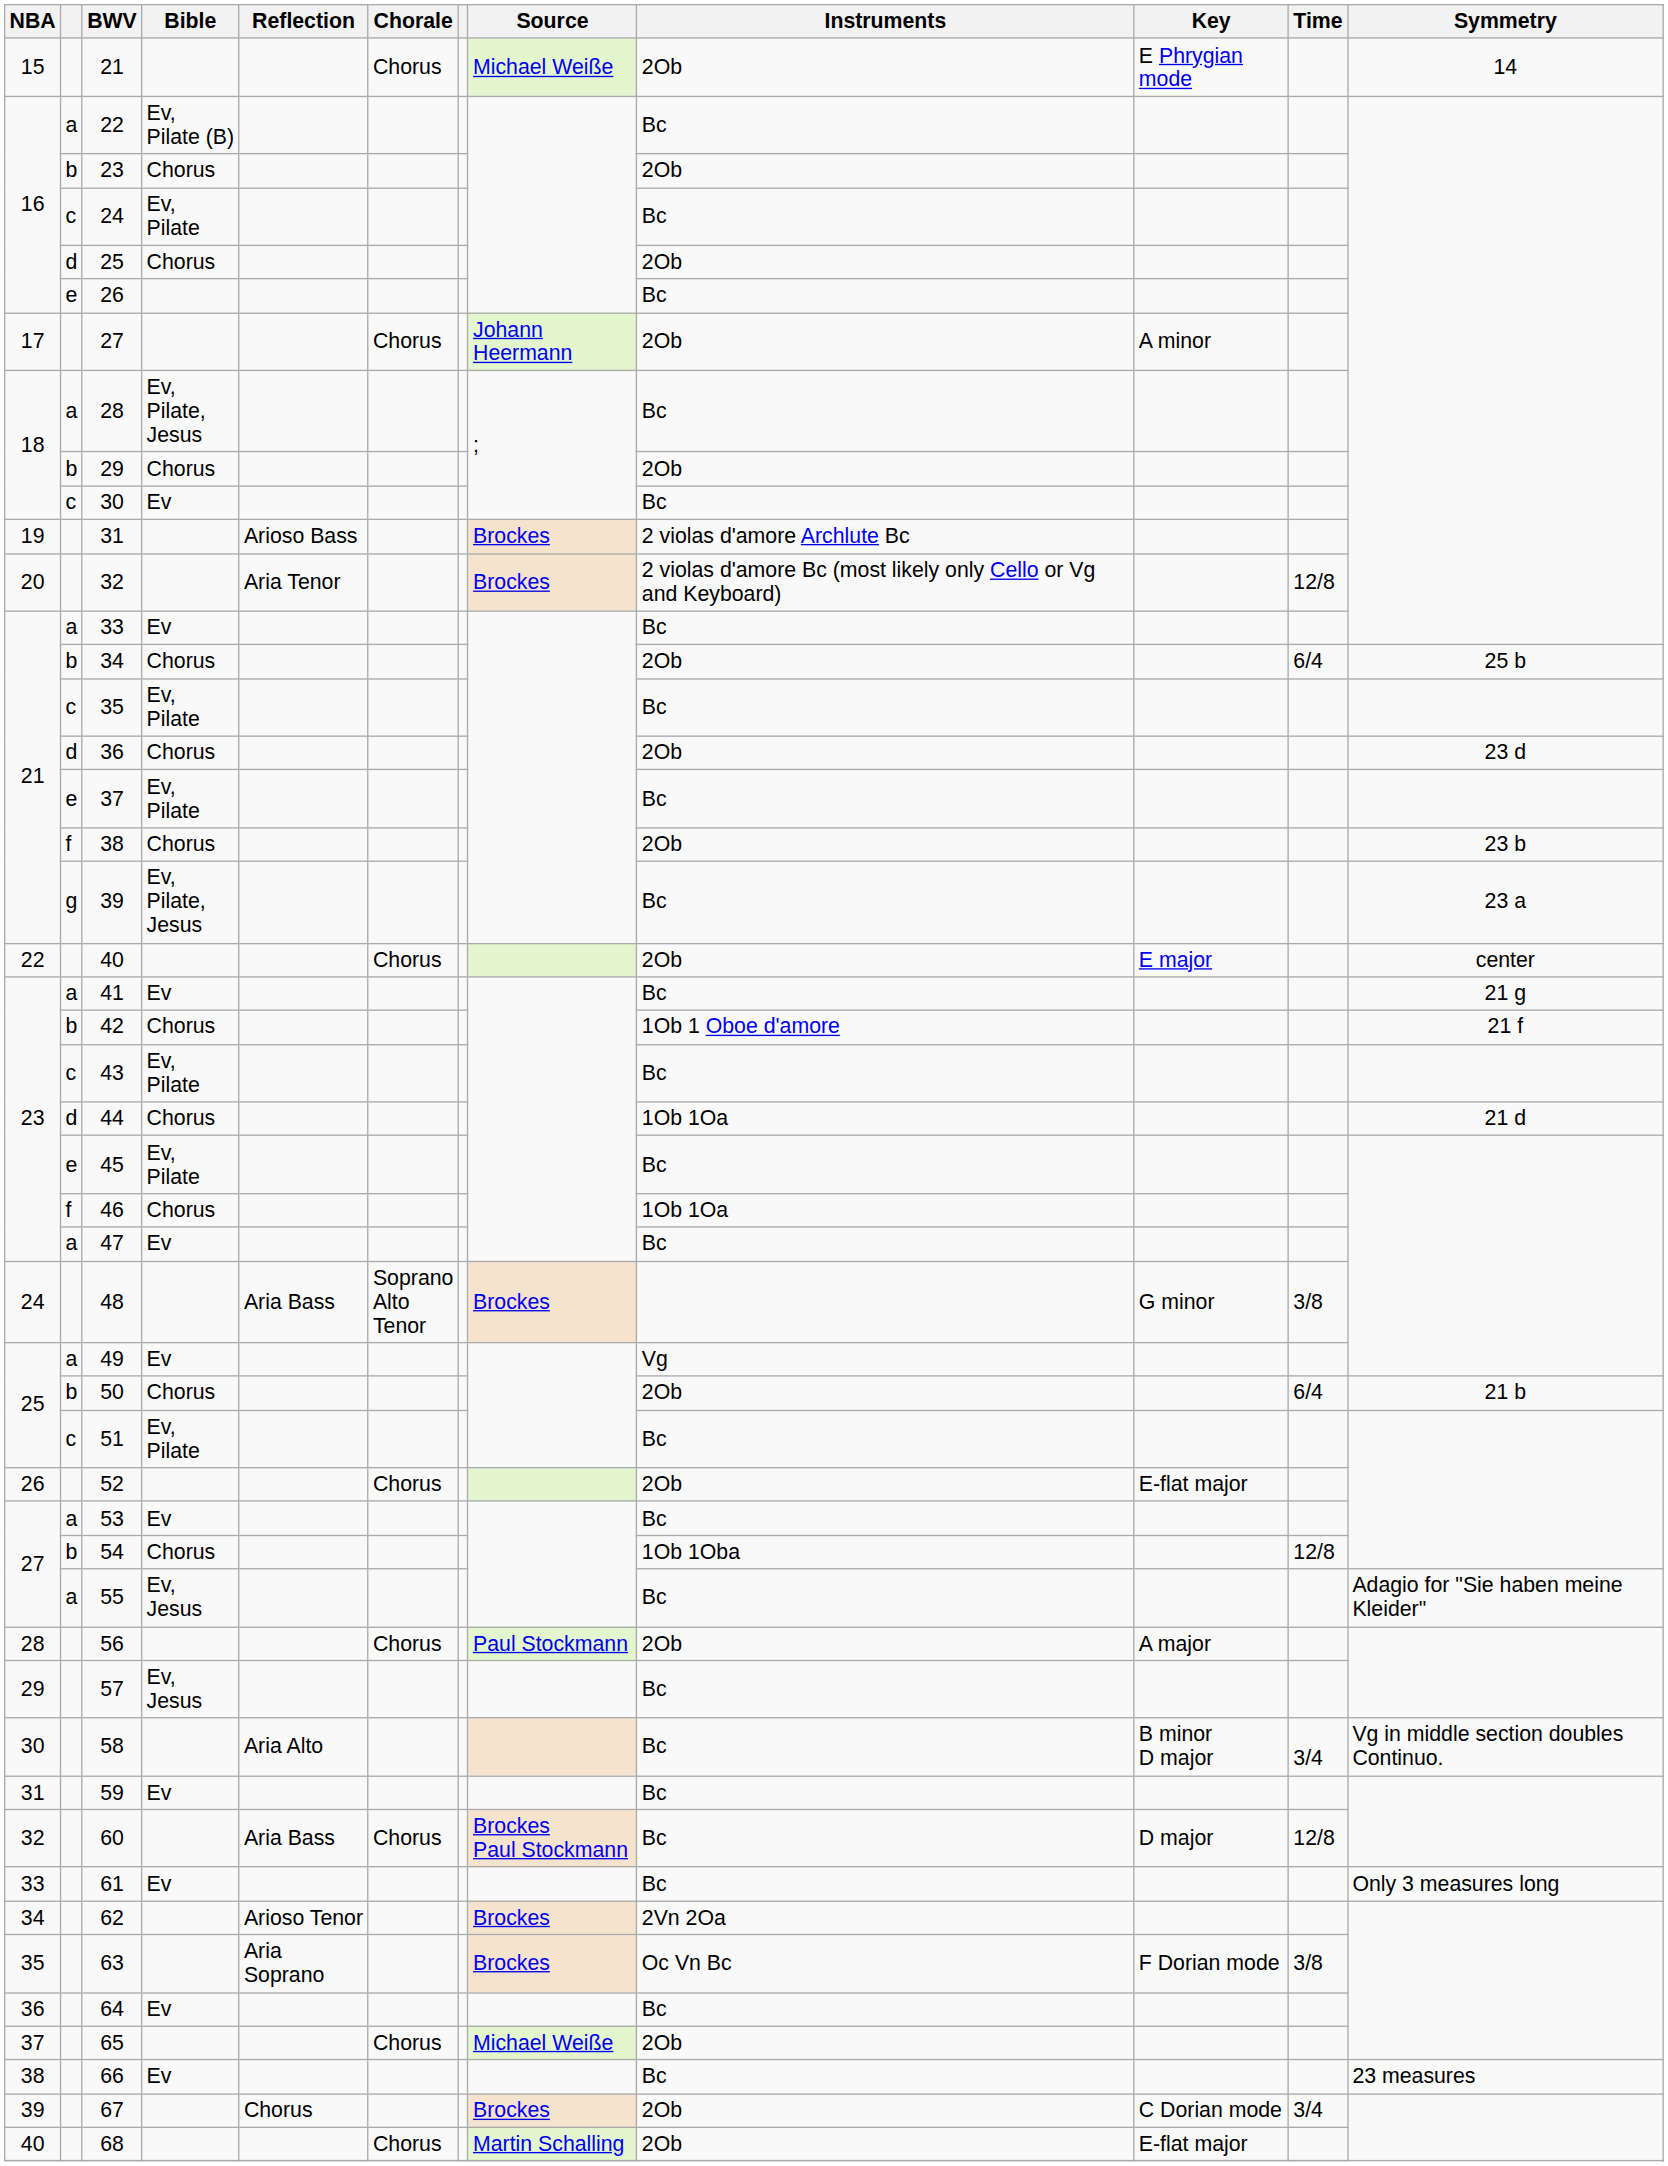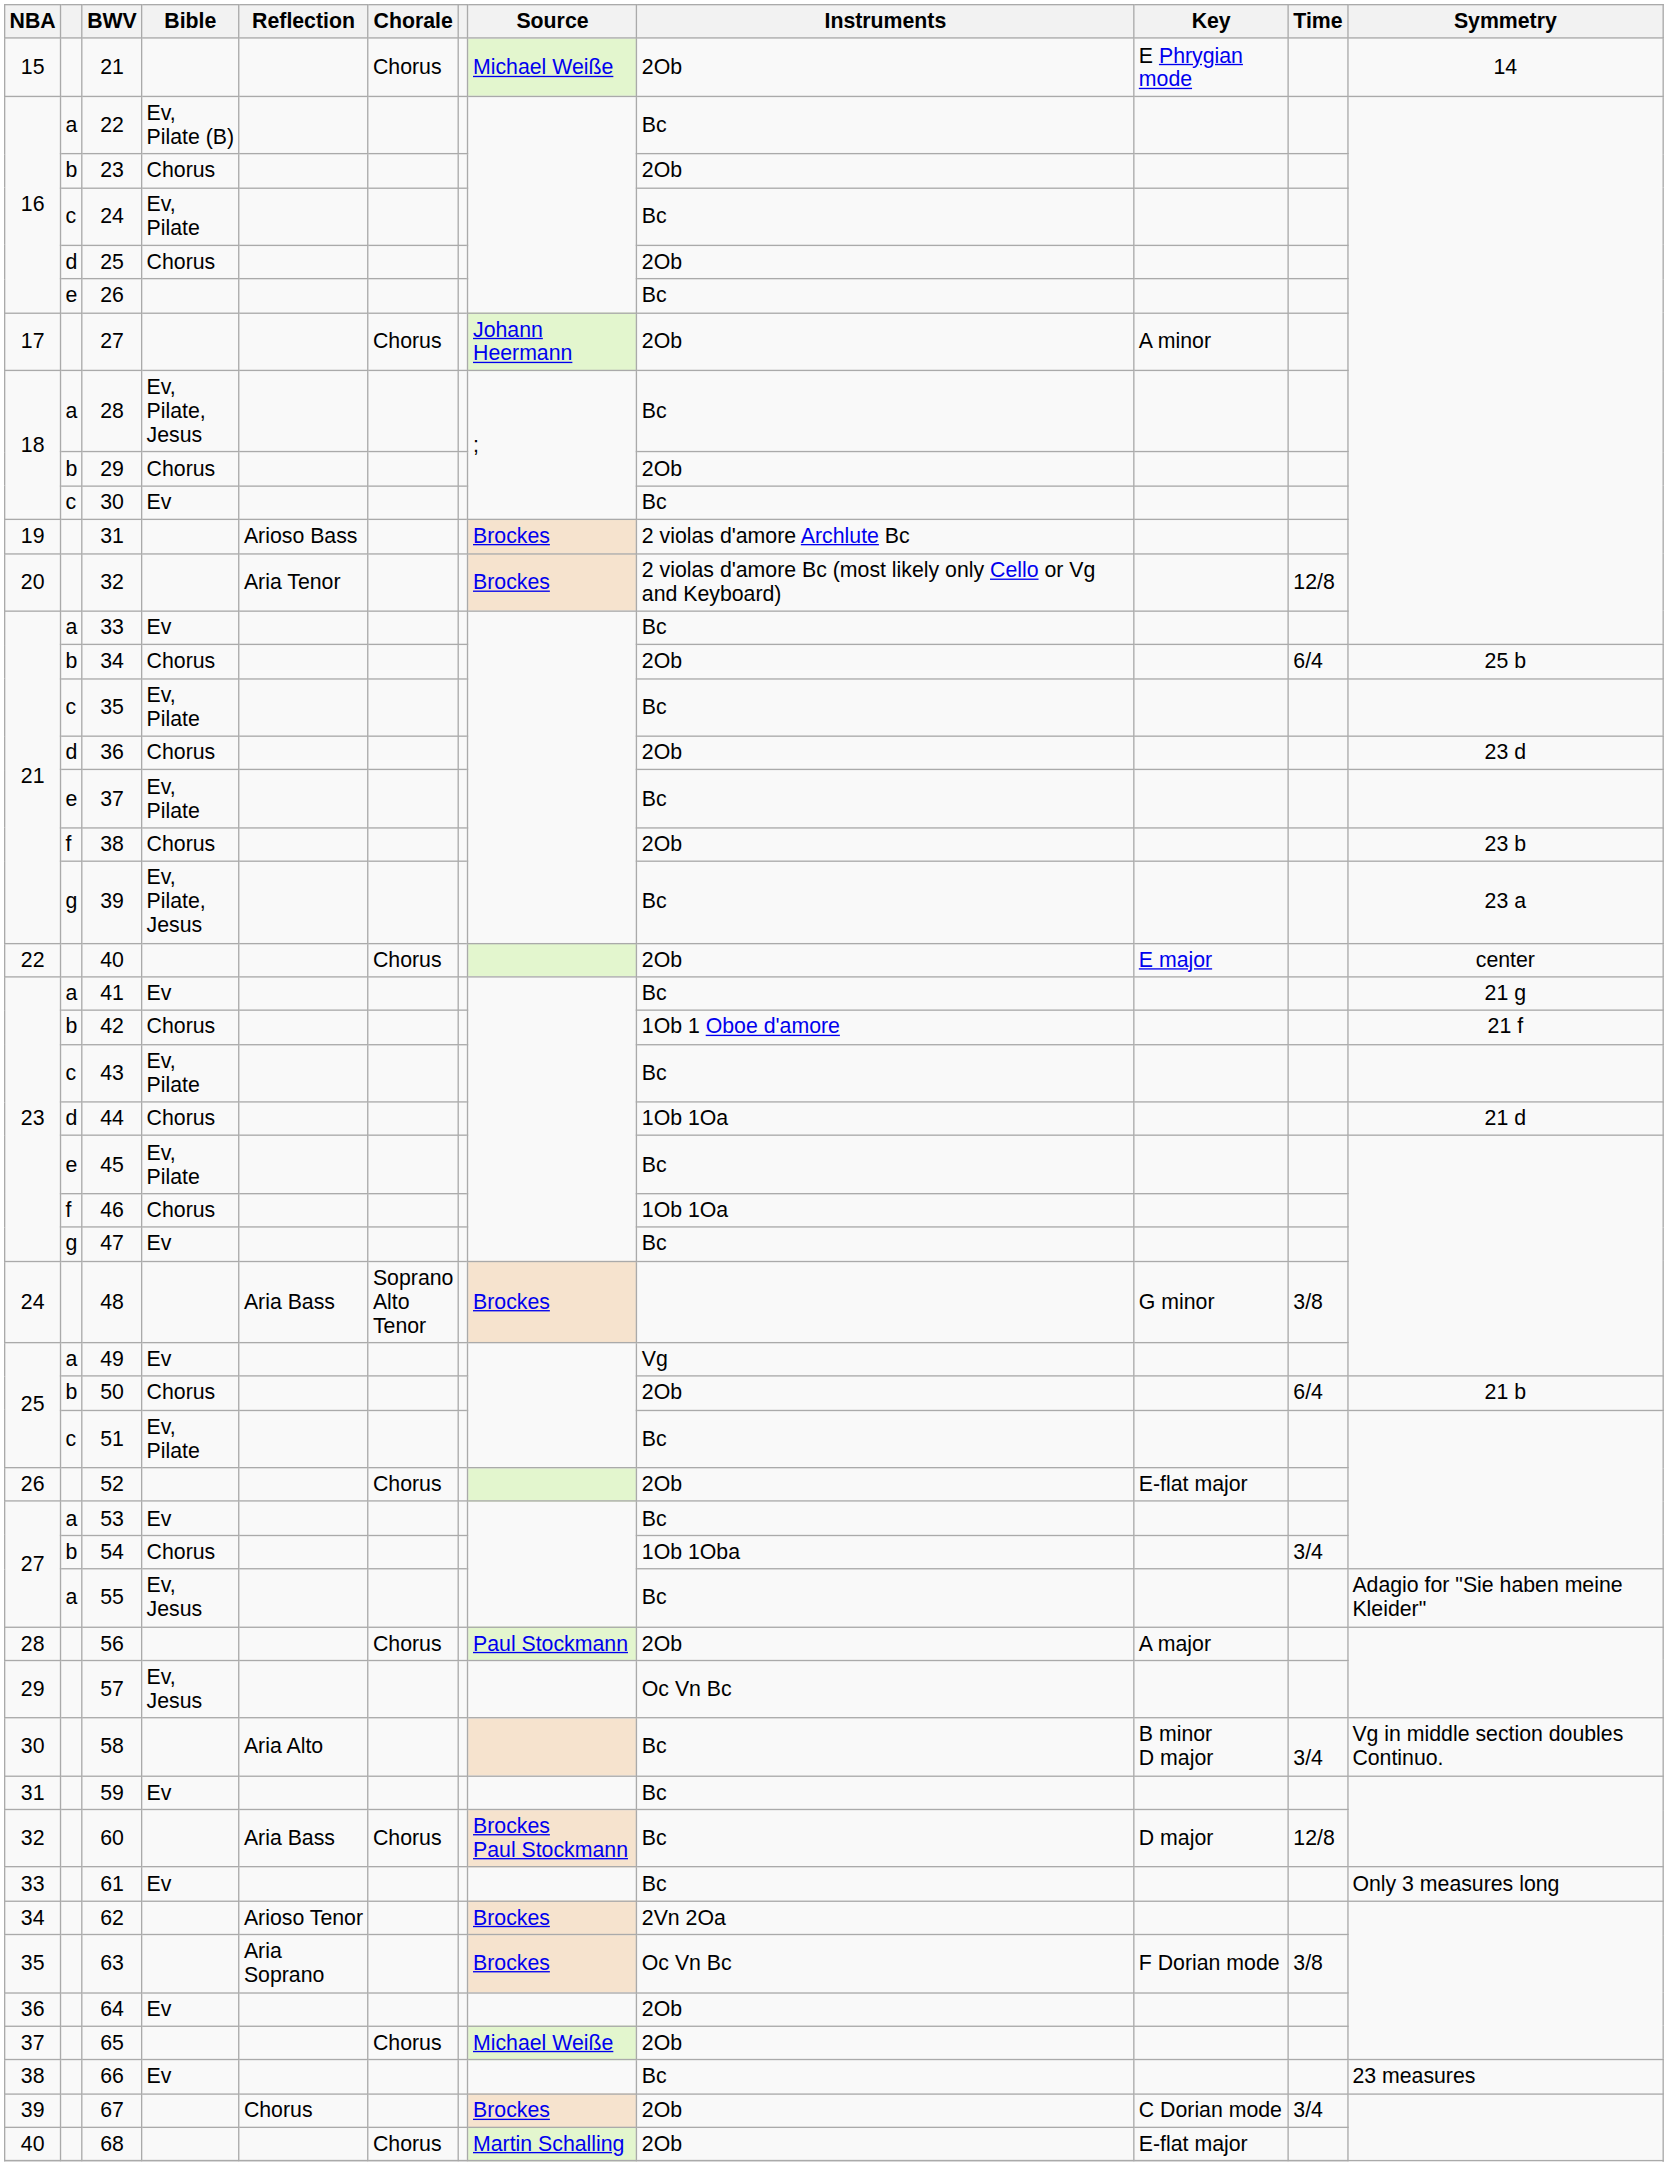47 | column 2: a -> g
54 | Time: 12/8 -> 3/4
57 | Instruments: Bc -> Oc Vn Bc
64 | Instruments: Bc -> 2Ob
